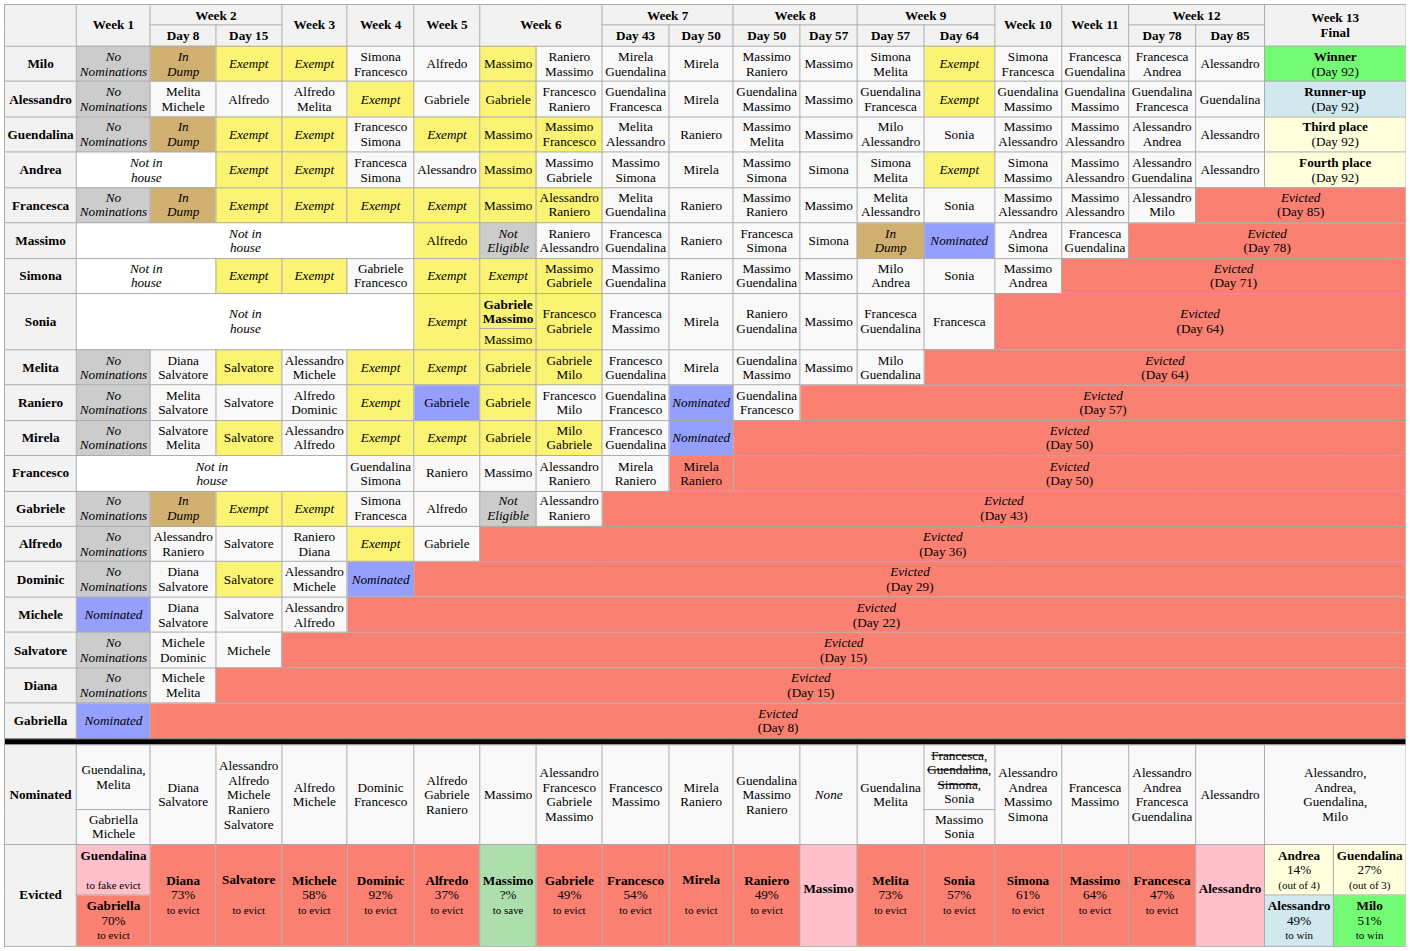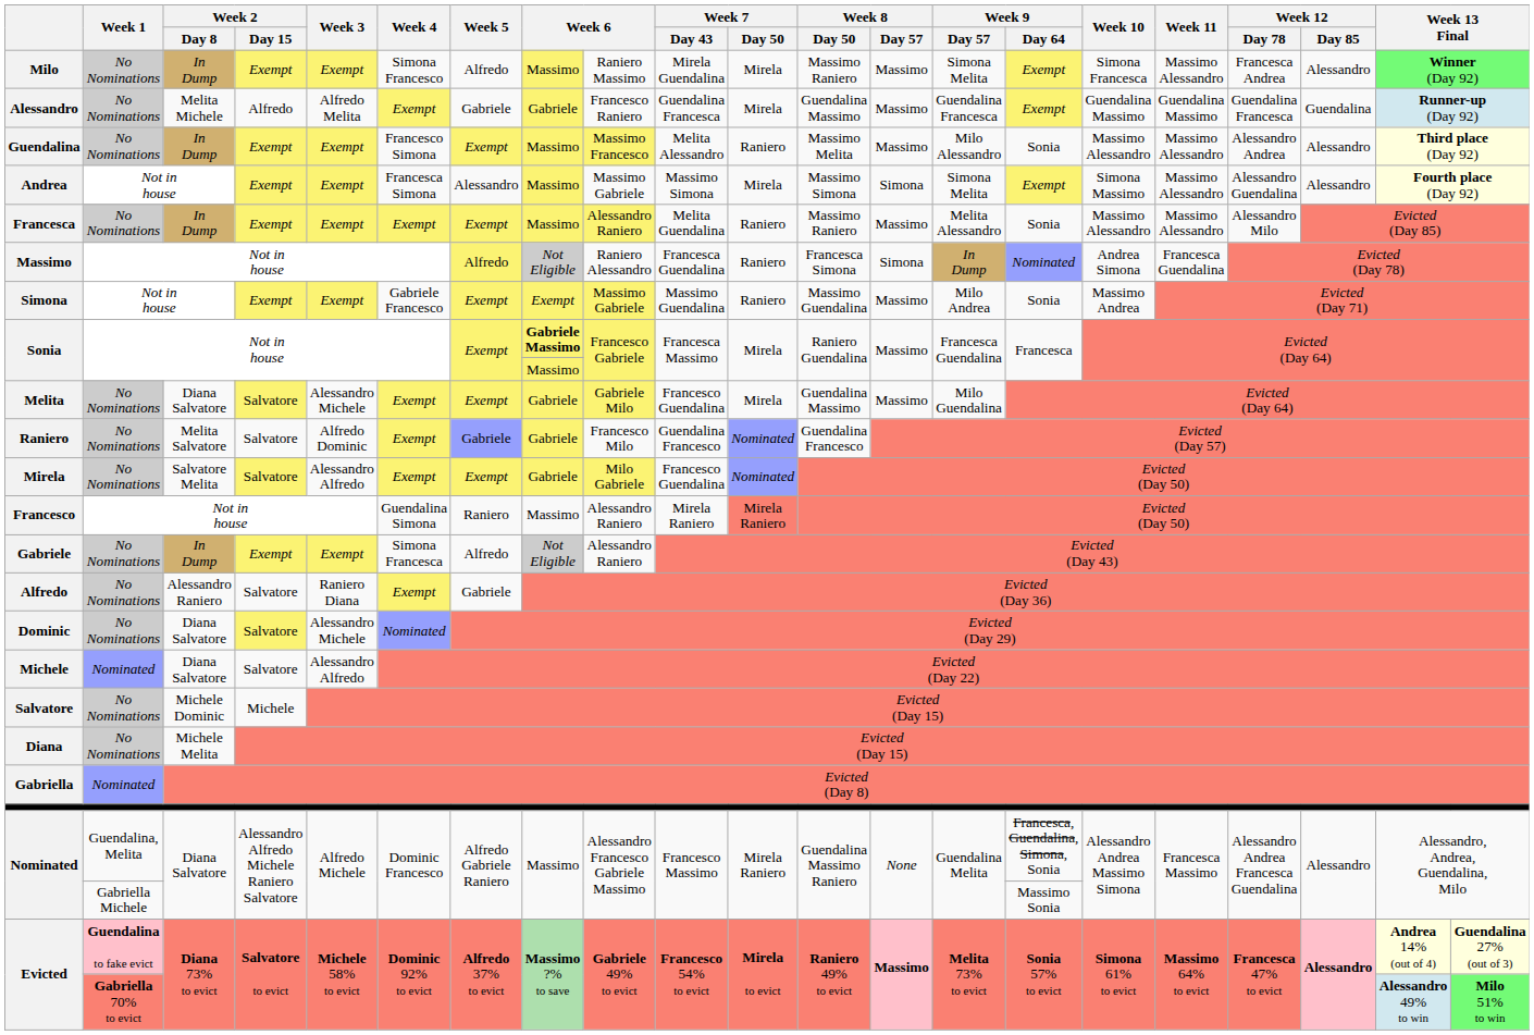Milo | Week 11: Francesca Guendalina -> Massimo Alessandro
